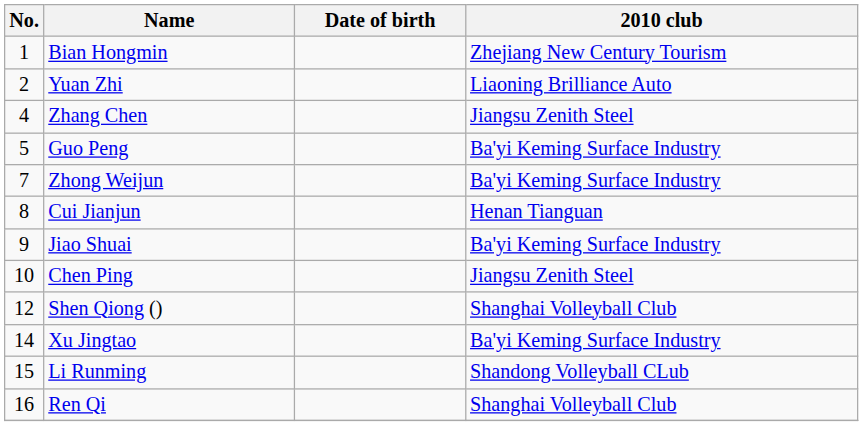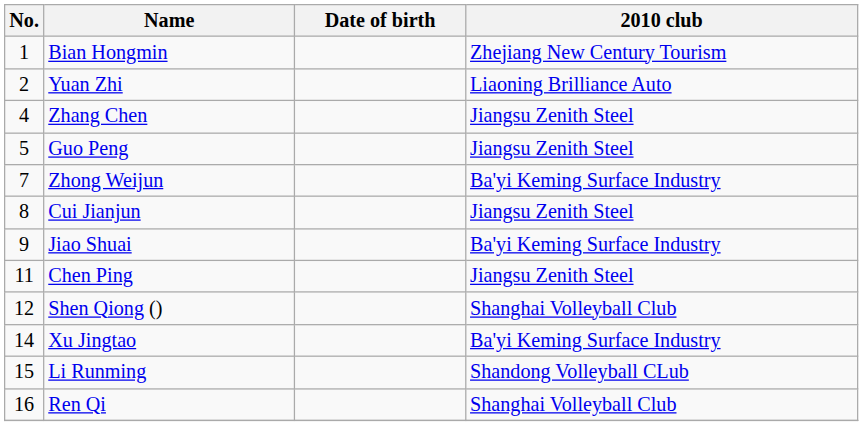Guo Peng | 2010 club: Ba'yi Keming Surface Industry -> Jiangsu Zenith Steel
Cui Jianjun | 2010 club: Henan Tianguan -> Jiangsu Zenith Steel
Chen Ping | No.: 10 -> 11
